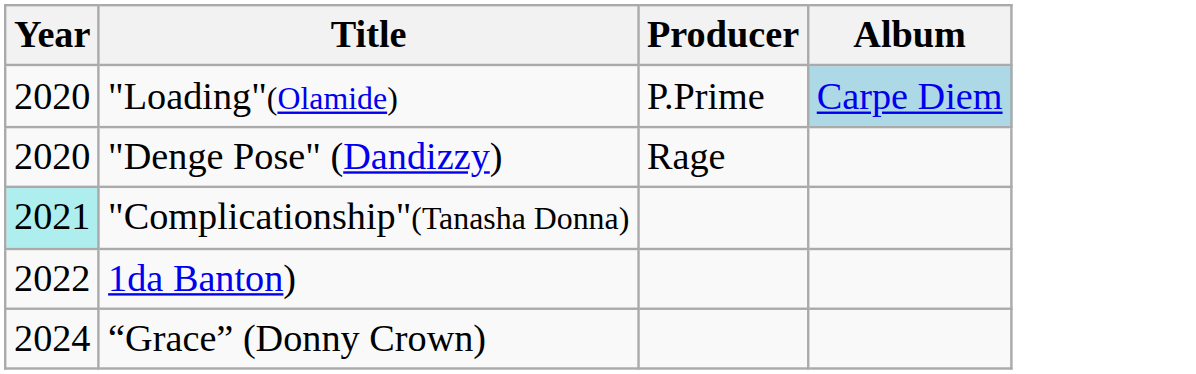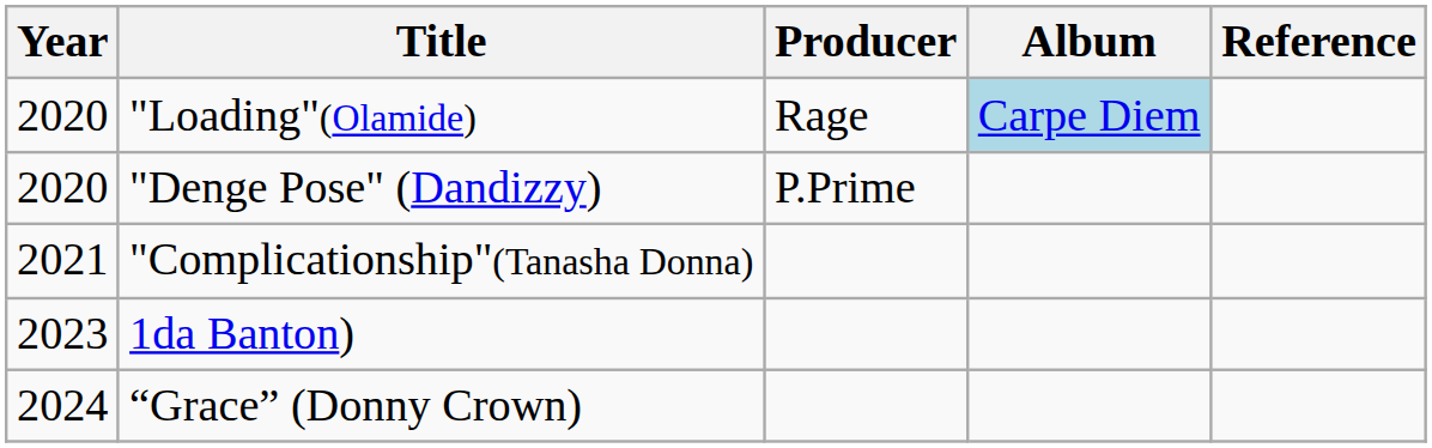+ column: Reference
"Loading"(Olamide) | Producer: P.Prime -> Rage
"Denge Pose" (Dandizzy) | Producer: Rage -> P.Prime
"Complicationship"(Tanasha Donna) | Year: paleturquoise background -> no background
1da Banton) | Year: 2022 -> 2023
